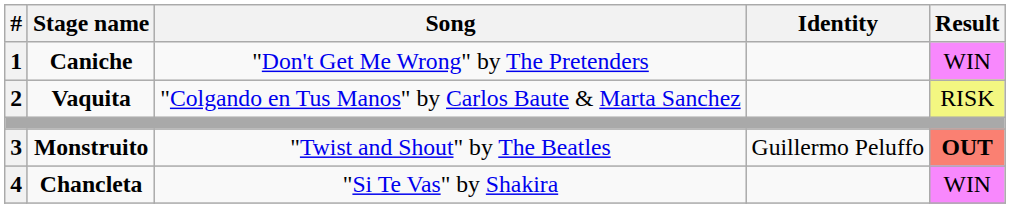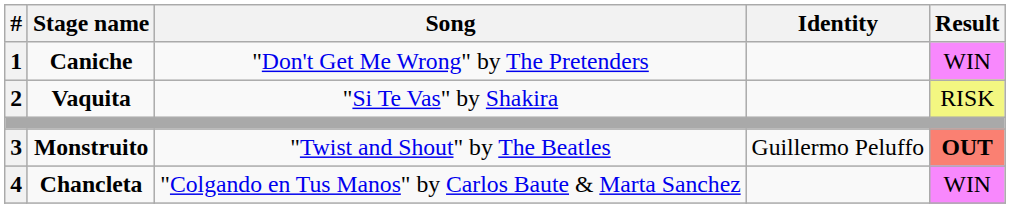Vaquita | Song: "Colgando en Tus Manos" by Carlos Baute & Marta Sanchez -> "Si Te Vas" by Shakira
Chancleta | Song: "Si Te Vas" by Shakira -> "Colgando en Tus Manos" by Carlos Baute & Marta Sanchez
